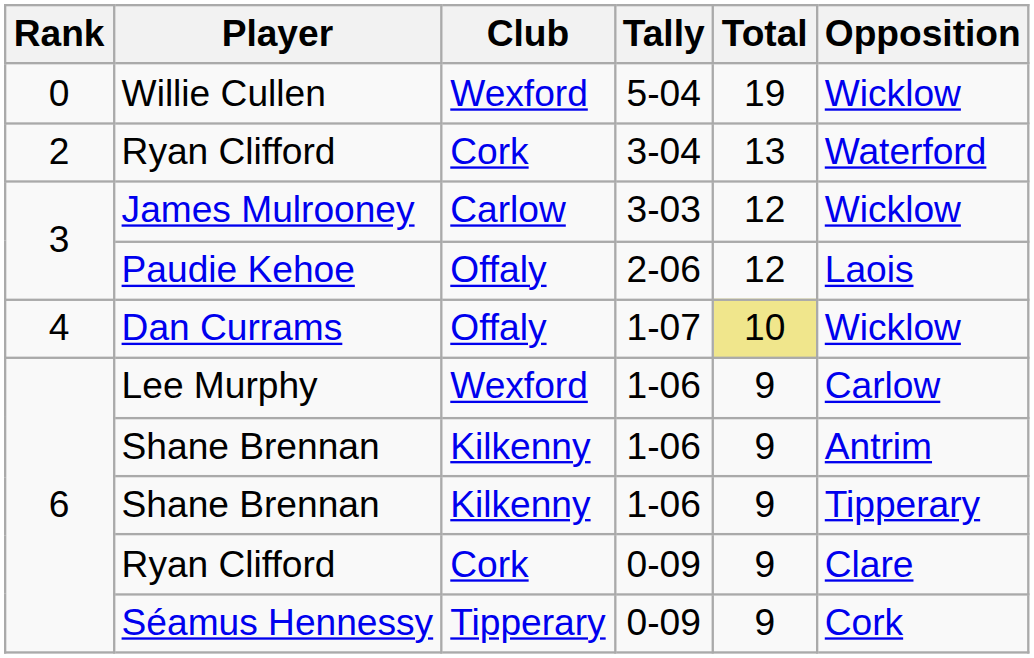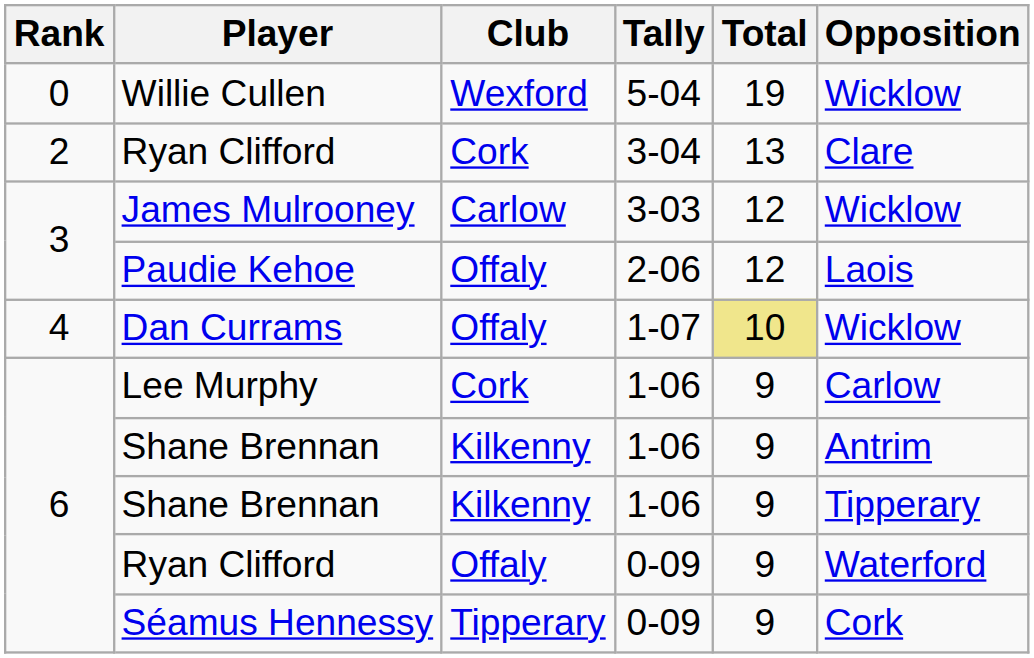Ryan Clifford / 3-04 | Opposition: Waterford -> Clare
Lee Murphy | Club: Wexford -> Cork
Ryan Clifford / 0-09 | Club: Cork -> Offaly
Ryan Clifford / 0-09 | Opposition: Clare -> Waterford
